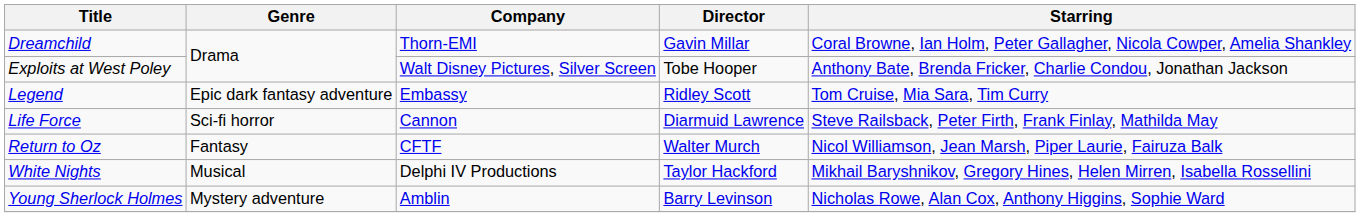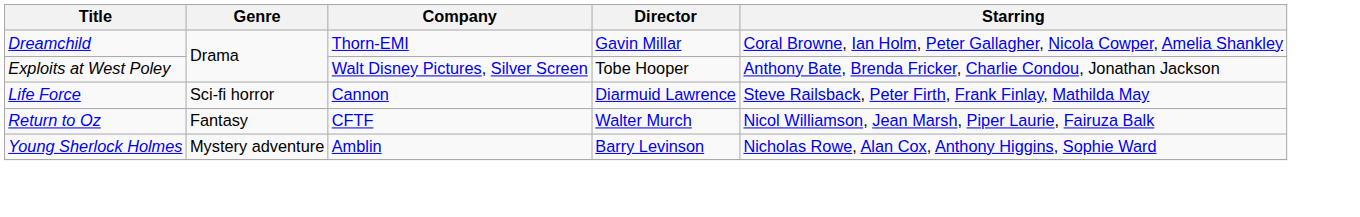- row: Legend | Epic dark fantasy adventure | Embassy | Ridley Scott | Tom Cruise, Mia Sara, Tim Curry
- row: White Nights | Musical | Delphi IV Productions | Taylor Hackford | Mikhail Baryshnikov, Gregory Hines, Helen Mirren, Isabella Rossellini
